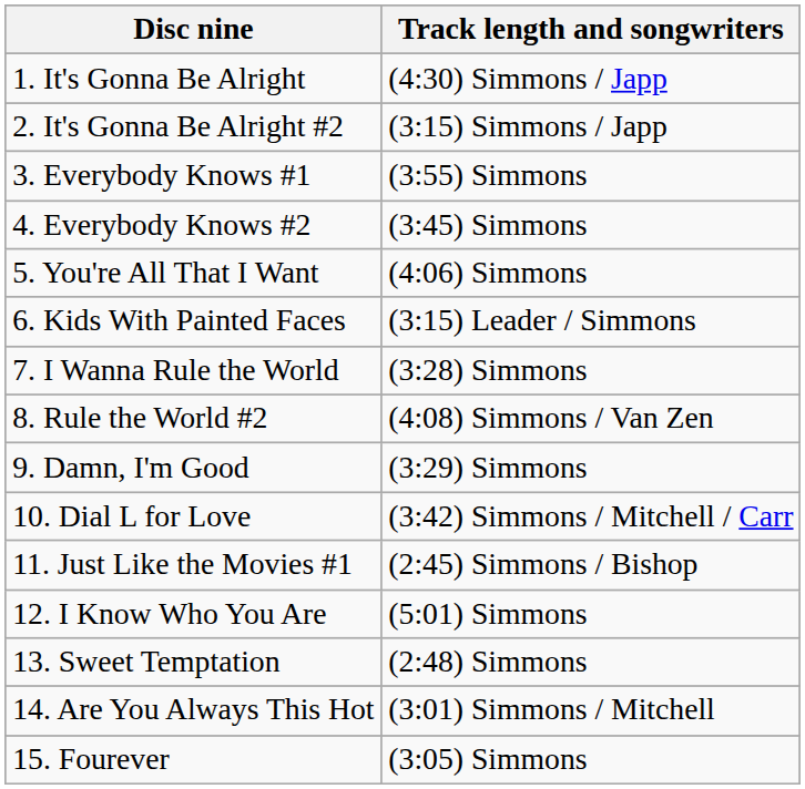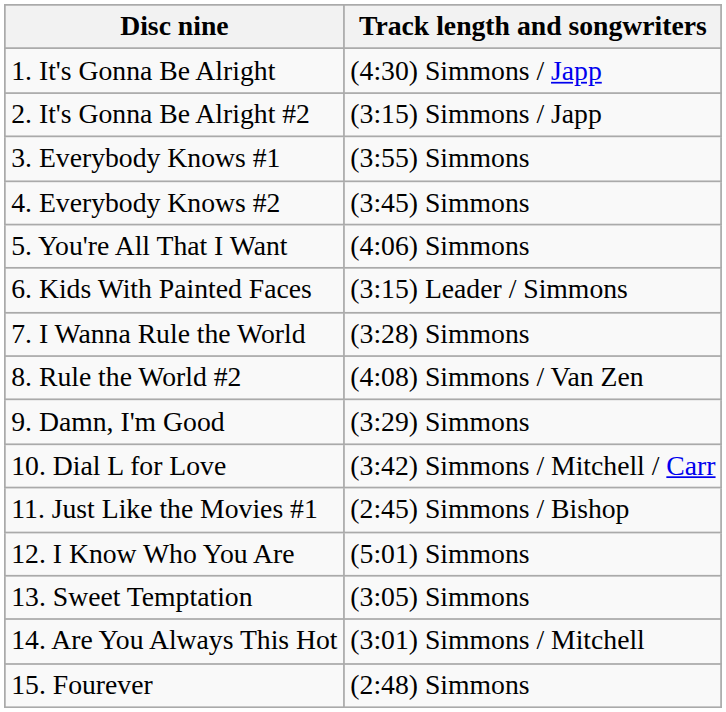13. Sweet Temptation | Track length and songwriters: (2:48) Simmons -> (3:05) Simmons
15. Fourever | Track length and songwriters: (3:05) Simmons -> (2:48) Simmons
